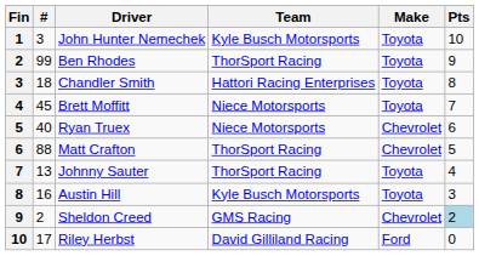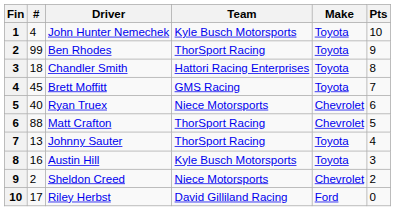John Hunter Nemechek | #: 3 -> 4
Brett Moffitt | Team: Niece Motorsports -> GMS Racing
Sheldon Creed | Team: GMS Racing -> Niece Motorsports
Sheldon Creed | Pts: lightblue background -> no background
